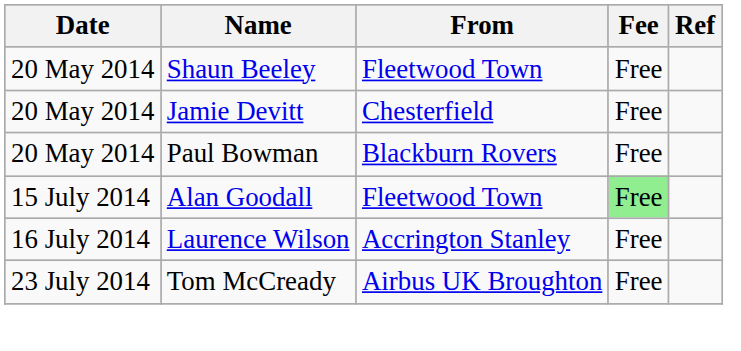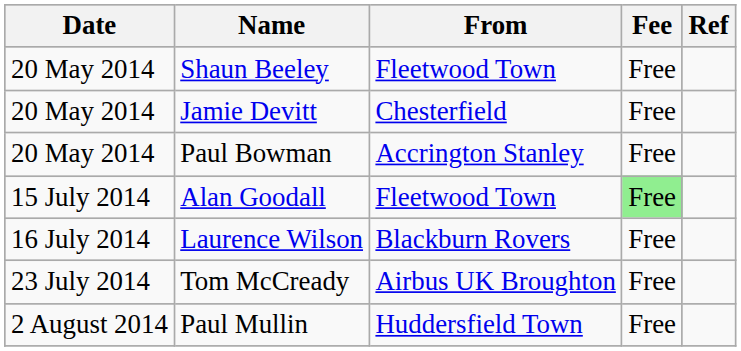Paul Bowman | From: Blackburn Rovers -> Accrington Stanley
Laurence Wilson | From: Accrington Stanley -> Blackburn Rovers
+ row: 2 August 2014 | Paul Mullin | Huddersfield Town | Free
